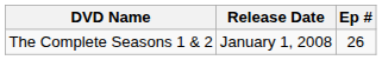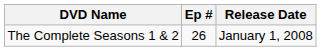columns swapped: Ep # <-> Release Date
